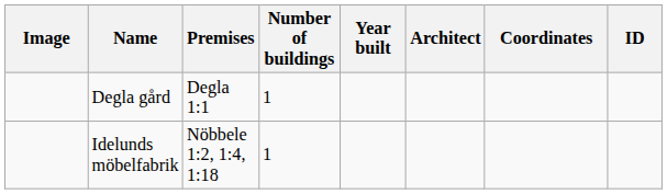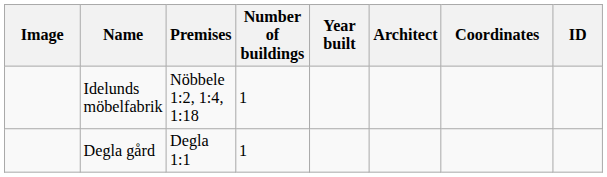rows swapped: Degla gård <-> Idelunds möbelfabrik
